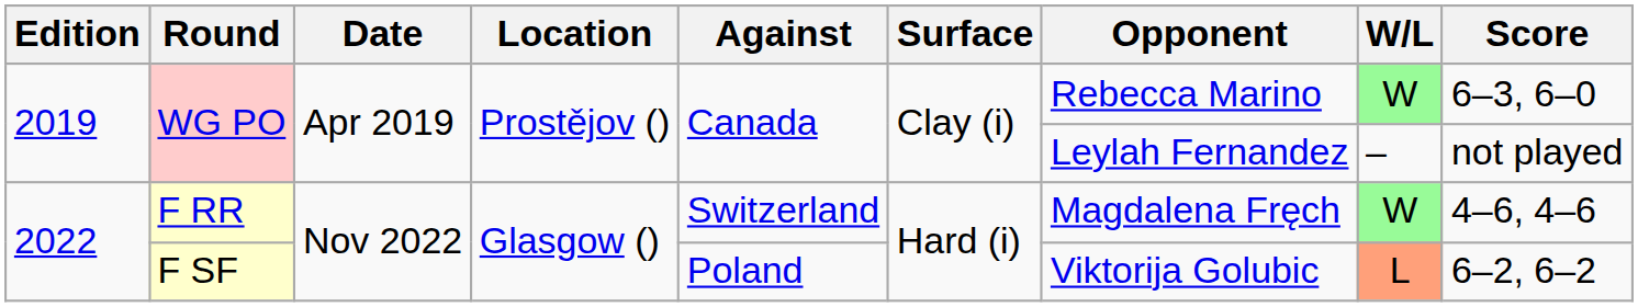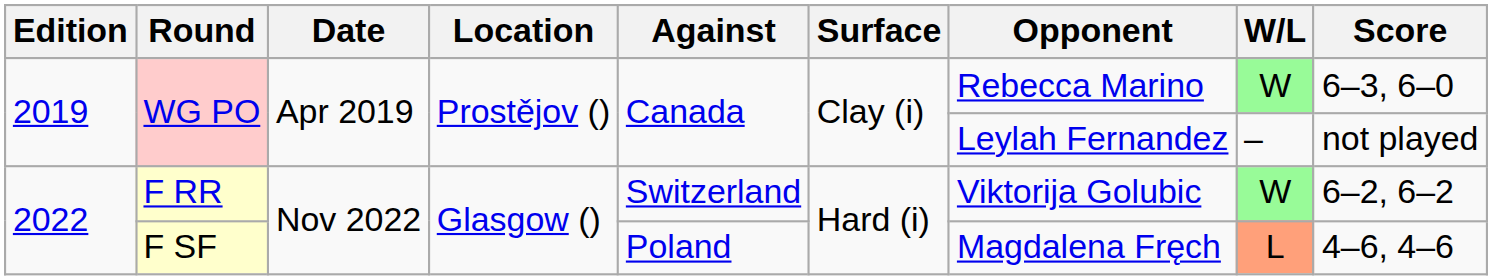F RR | Opponent: Magdalena Fręch -> Viktorija Golubic
F RR | Score: 4–6, 4–6 -> 6–2, 6–2
F SF | Opponent: Viktorija Golubic -> Magdalena Fręch
F SF | Score: 6–2, 6–2 -> 4–6, 4–6
